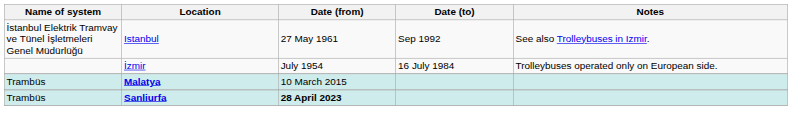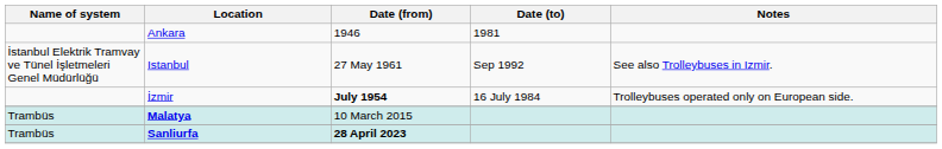+ row: Ankara | 1946 | 1981
İzmir | Date (from): normal -> bold
